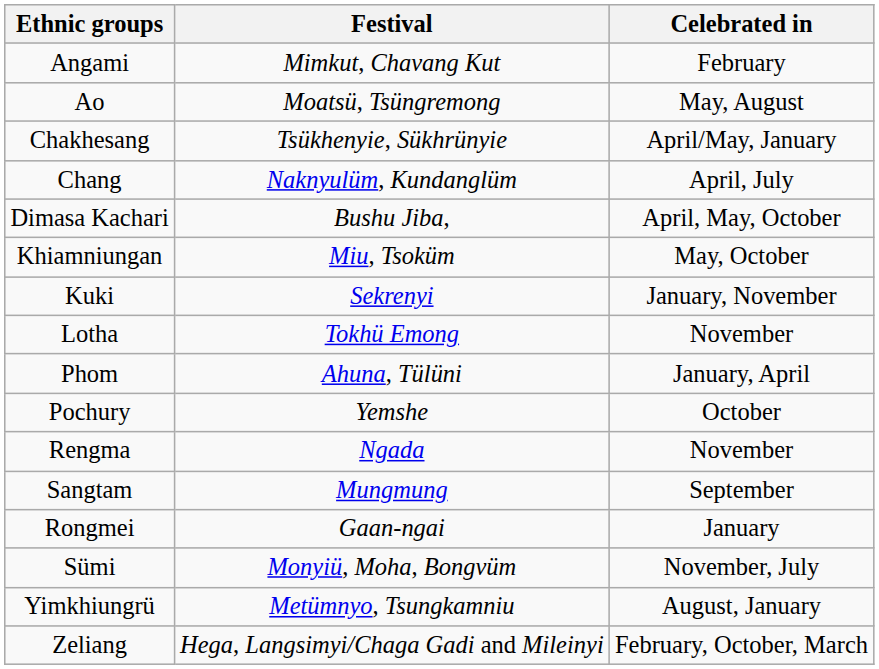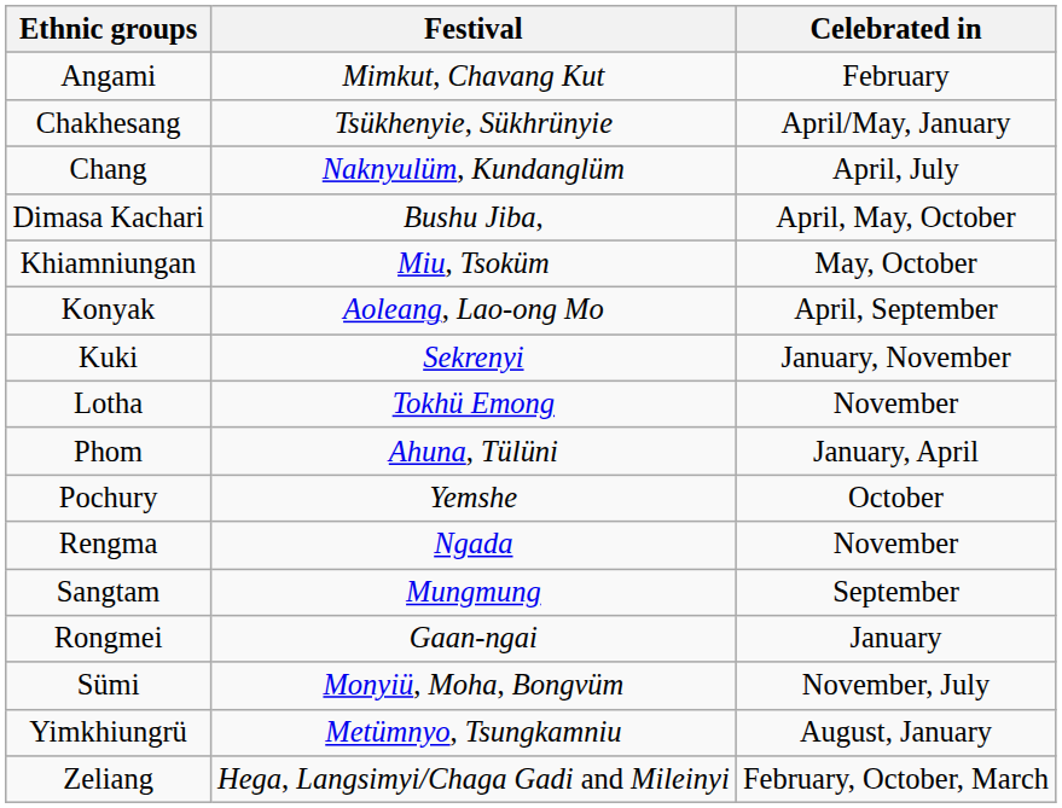- row: Ao | Moatsü, Tsüngremong | May, August
+ row: Konyak | Aoleang, Lao-ong Mo | April, September
